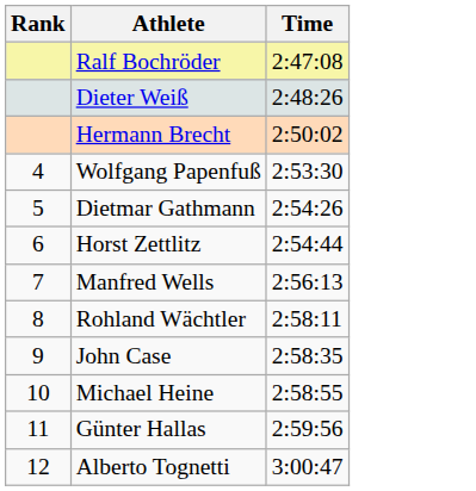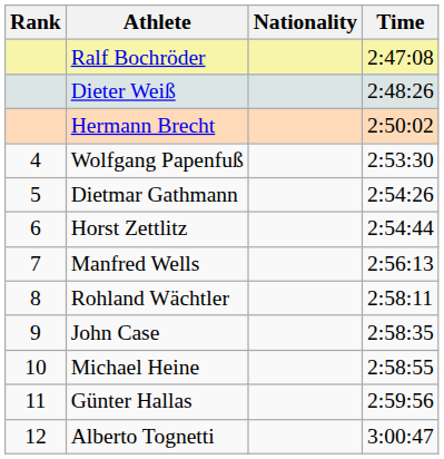+ column: Nationality
